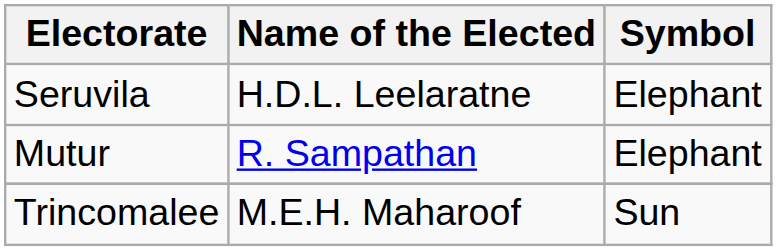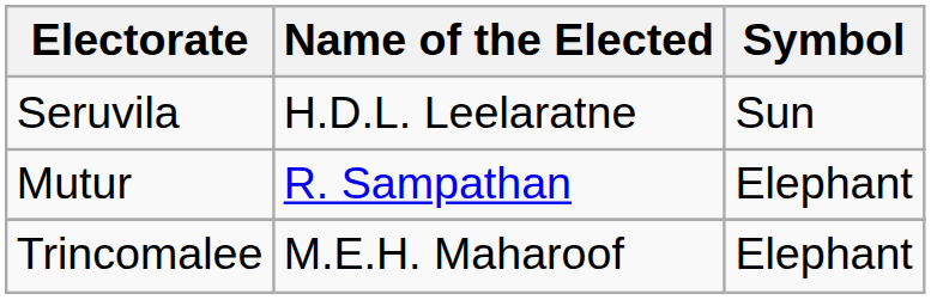Seruvila | Symbol: Elephant -> Sun
Trincomalee | Symbol: Sun -> Elephant
